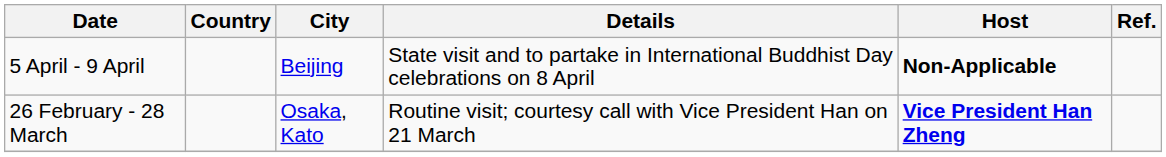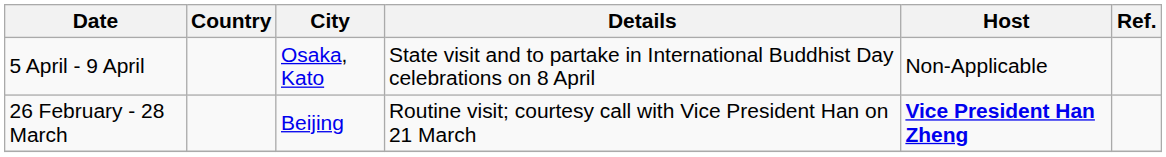5 April - 9 April | City: Beijing -> Osaka, Kato
5 April - 9 April | Host: bold -> normal
26 February - 28 March | City: Osaka, Kato -> Beijing
